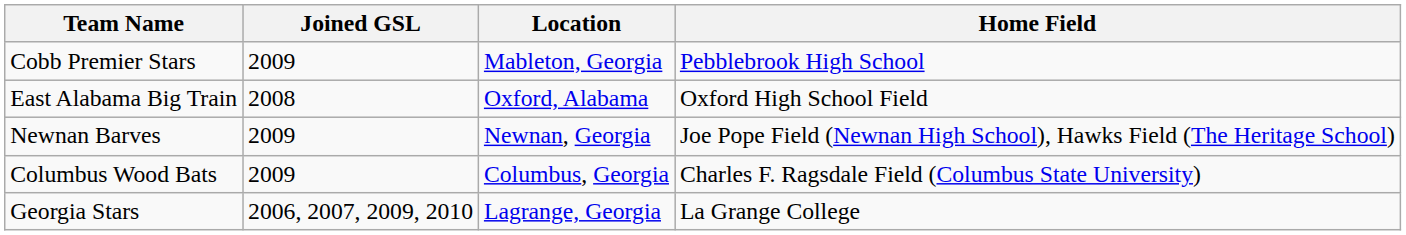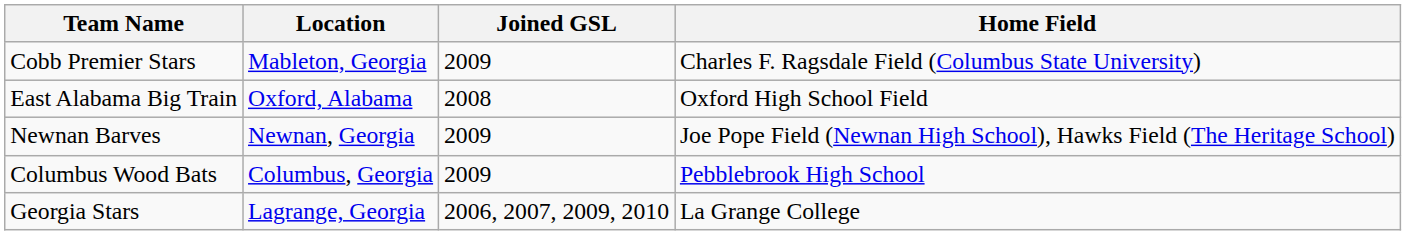columns swapped: Location <-> Joined GSL
Cobb Premier Stars | Home Field: Pebblebrook High School -> Charles F. Ragsdale Field (Columbus State University)
Columbus Wood Bats | Home Field: Charles F. Ragsdale Field (Columbus State University) -> Pebblebrook High School
